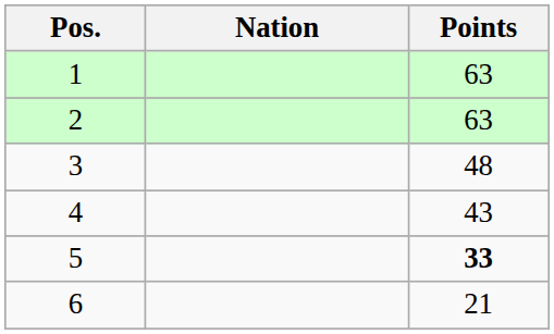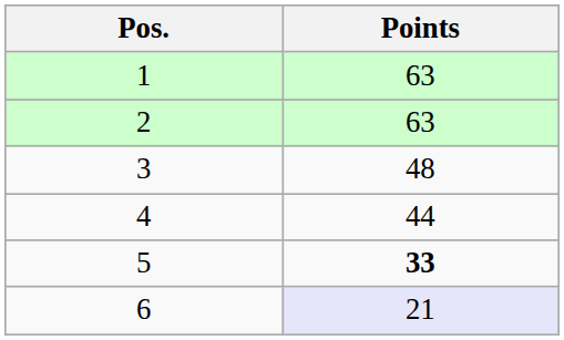- column: Nation
4 | Points: 43 -> 44
6 | Points: no background -> lavender background
